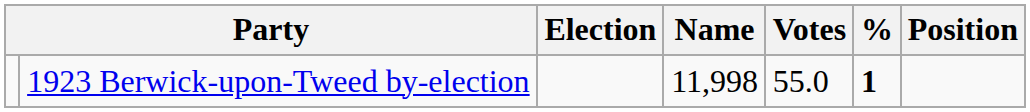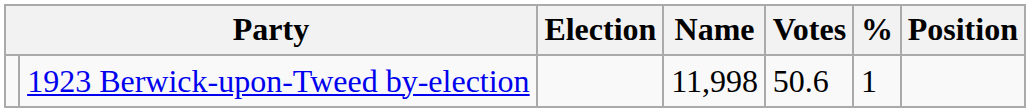1923 Berwick-upon-Tweed by-election | Votes: 55.0 -> 50.6
1923 Berwick-upon-Tweed by-election | %: bold -> normal
